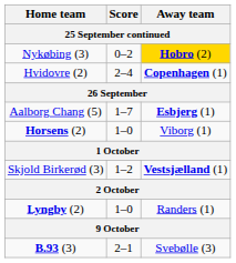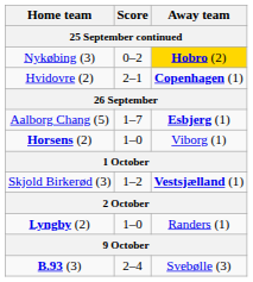Hvidovre (2) | Score: 2–4 -> 2–1
B.93 (3) | Score: 2–1 -> 2–4
